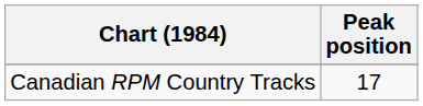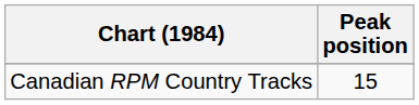Canadian RPM Country Tracks | Peak position: 17 -> 15
